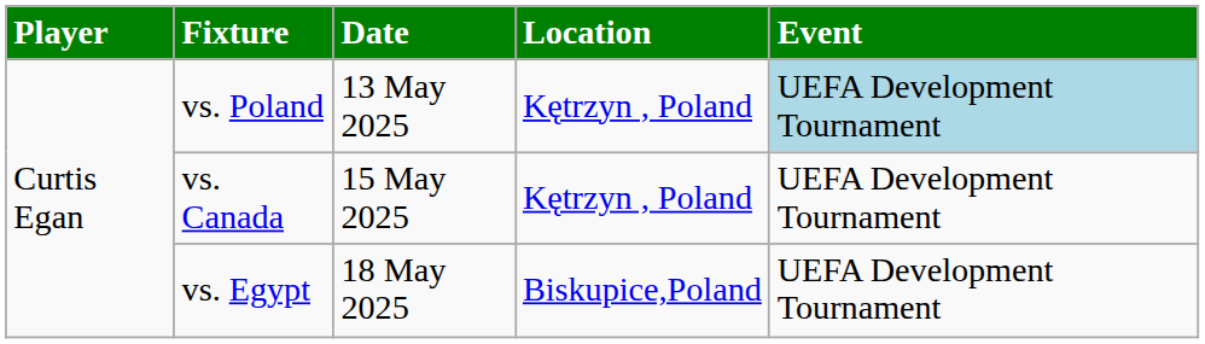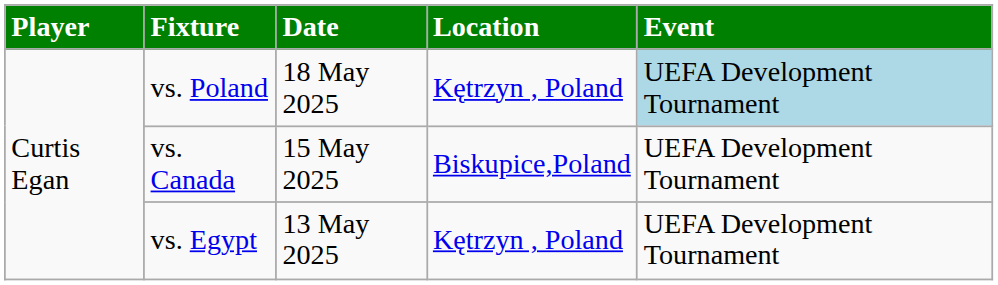vs. Poland | Date: 13 May 2025 -> 18 May 2025
vs. Canada | Location: Kętrzyn , Poland -> Biskupice,Poland
vs. Egypt | Date: 18 May 2025 -> 13 May 2025
vs. Egypt | Location: Biskupice,Poland -> Kętrzyn , Poland
